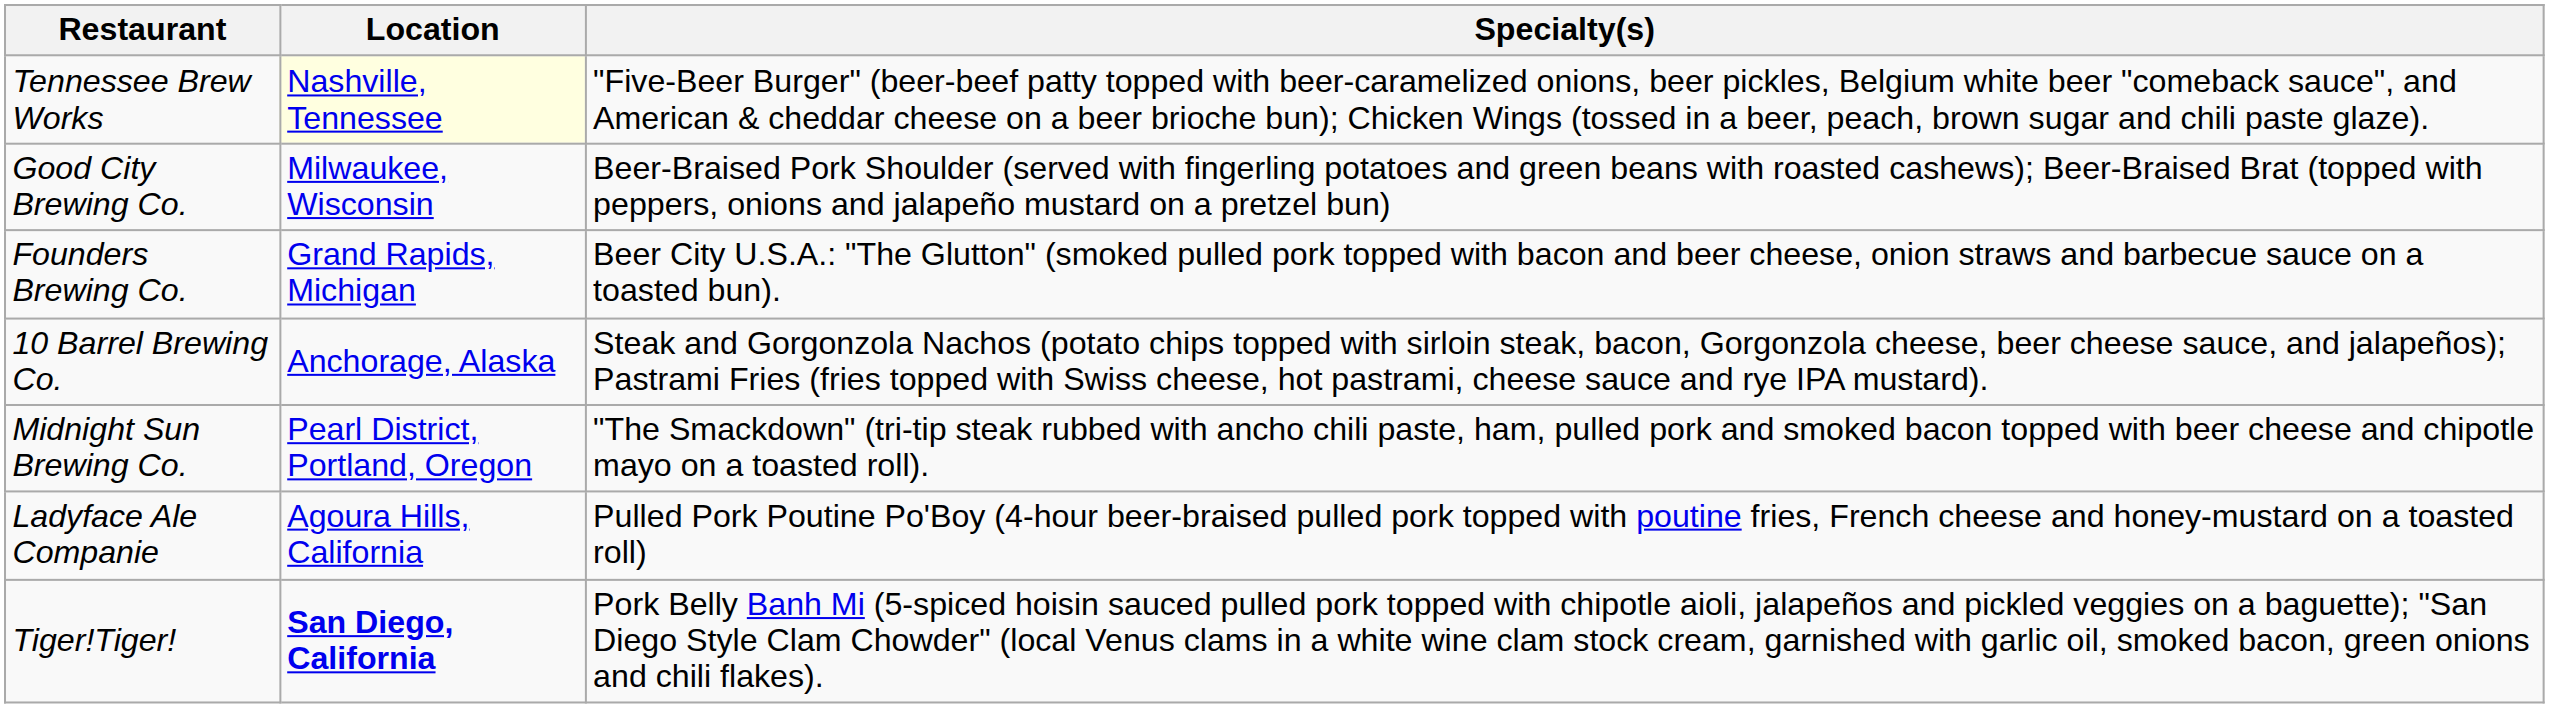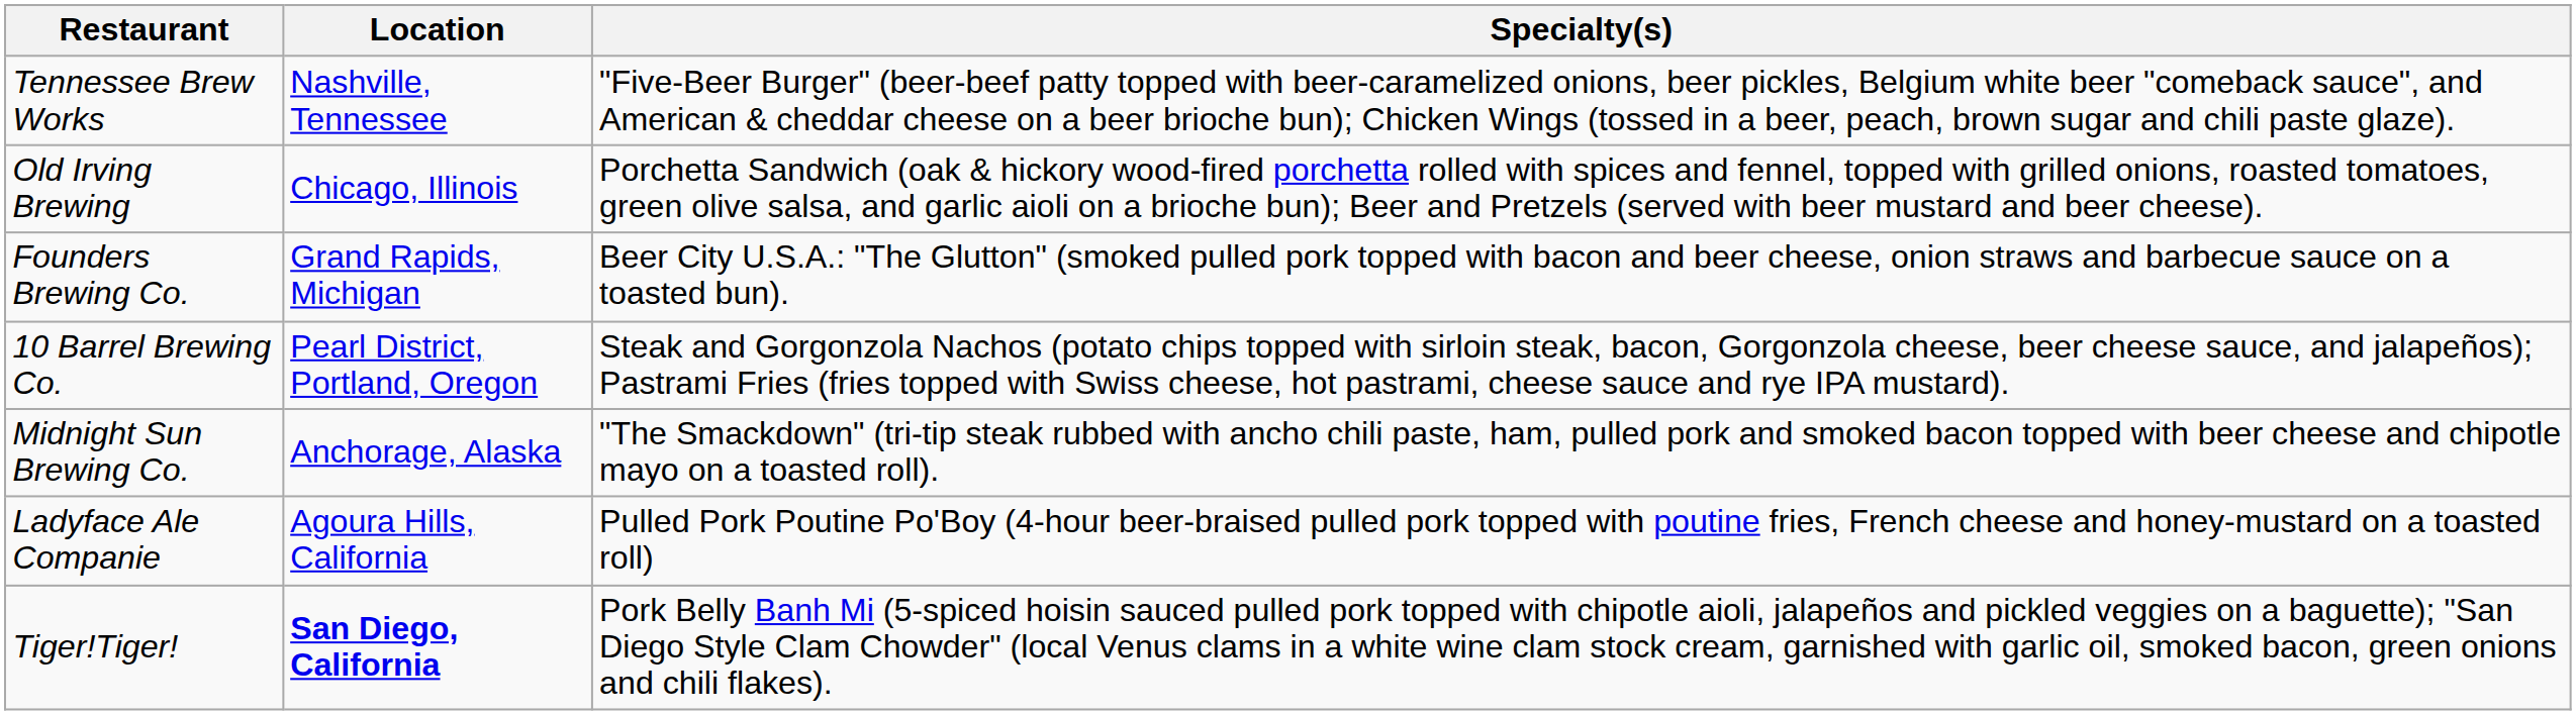Tennessee Brew Works | Location: lightyellow background -> no background
+ row: Old Irving Brewing | Chicago, Illinois | Porchetta Sandwich (oak & hickory wood-fired porchetta rolled with spices and fennel, topped with grilled onions, roasted tomatoes, green olive salsa, and garlic aioli on a brioche bun); Beer and Pretzels (served with beer mustard and beer cheese).
- row: Good City Brewing Co. | Milwaukee, Wisconsin | Beer-Braised Pork Shoulder (served with fingerling potatoes and green beans with roasted cashews); Beer-Braised Brat (topped with peppers, onions and jalapeño mustard on a pretzel bun)
10 Barrel Brewing Co. | Location: Anchorage, Alaska -> Pearl District, Portland, Oregon
Midnight Sun Brewing Co. | Location: Pearl District, Portland, Oregon -> Anchorage, Alaska
